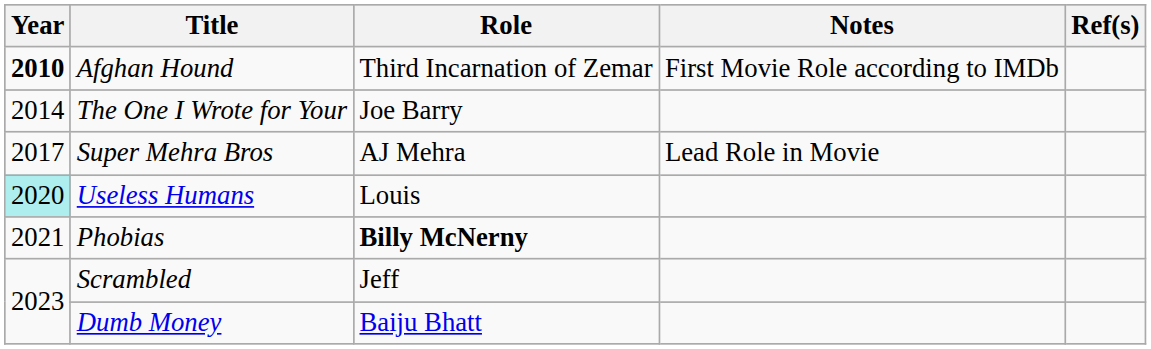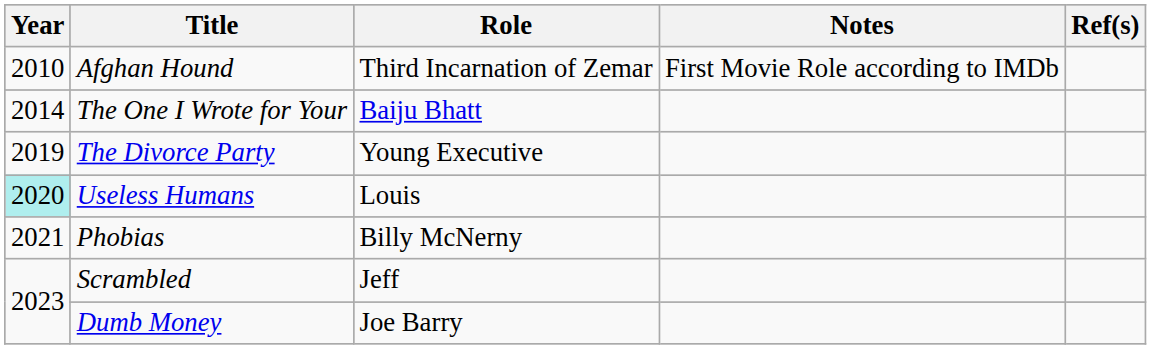Afghan Hound | Year: bold -> normal
The One I Wrote for Your | Role: Joe Barry -> Baiju Bhatt
- row: 2017 | Super Mehra Bros | AJ Mehra | Lead Role in Movie
+ row: 2019 | The Divorce Party | Young Executive
Phobias | Role: bold -> normal
Dumb Money | Role: Baiju Bhatt -> Joe Barry
